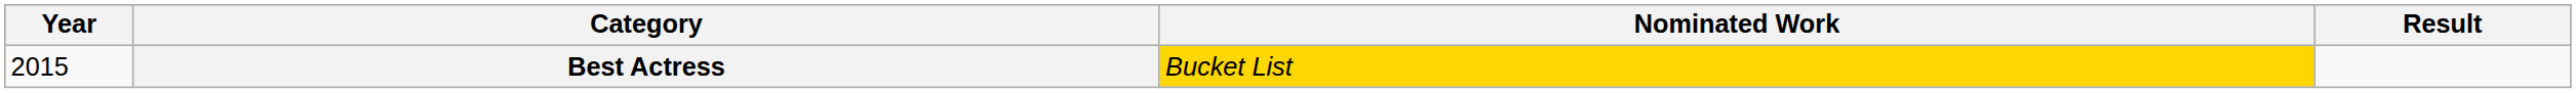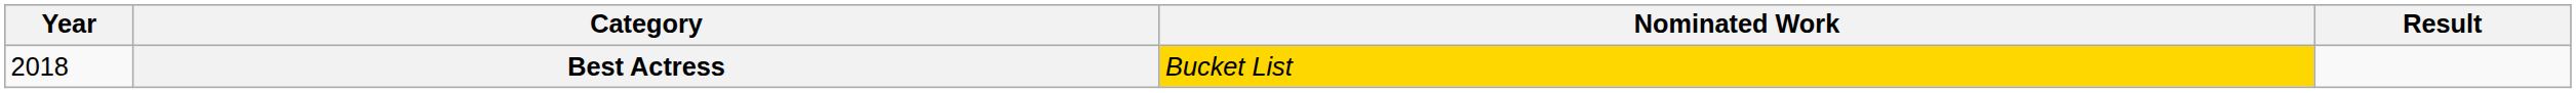Best Actress | Year: 2015 -> 2018
